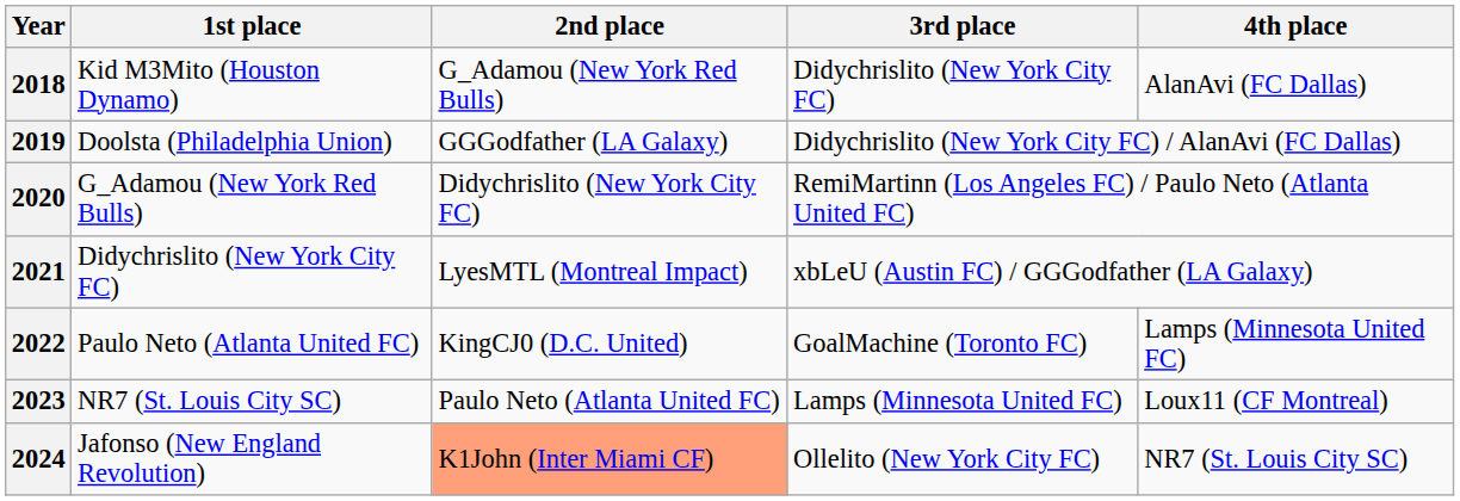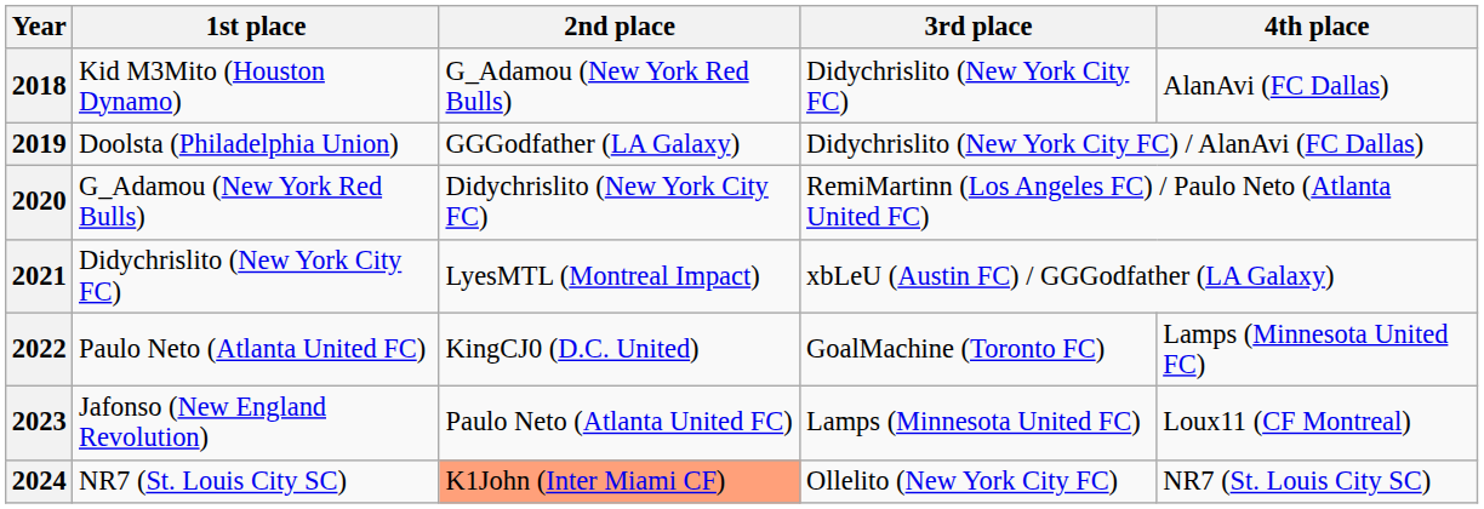2023 | 1st place: NR7 (St. Louis City SC) -> Jafonso (New England Revolution)
2024 | 1st place: Jafonso (New England Revolution) -> NR7 (St. Louis City SC)
